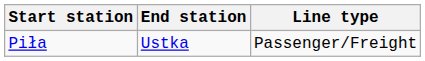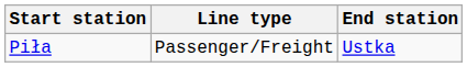columns swapped: End station <-> Line type
